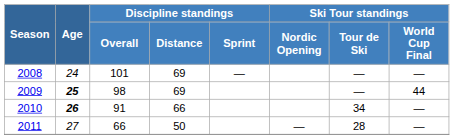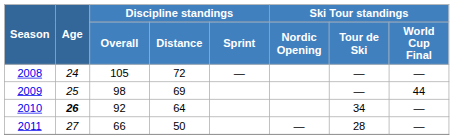2008 | Discipline standings / Overall: 101 -> 105
2008 | Discipline standings / Distance: 69 -> 72
2009 | Age: bold -> normal
2010 | Discipline standings / Overall: 91 -> 92
2010 | Discipline standings / Distance: 66 -> 64
